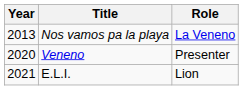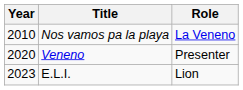Nos vamos pa la playa | Year: 2013 -> 2010
E.L.I. | Year: 2021 -> 2023
